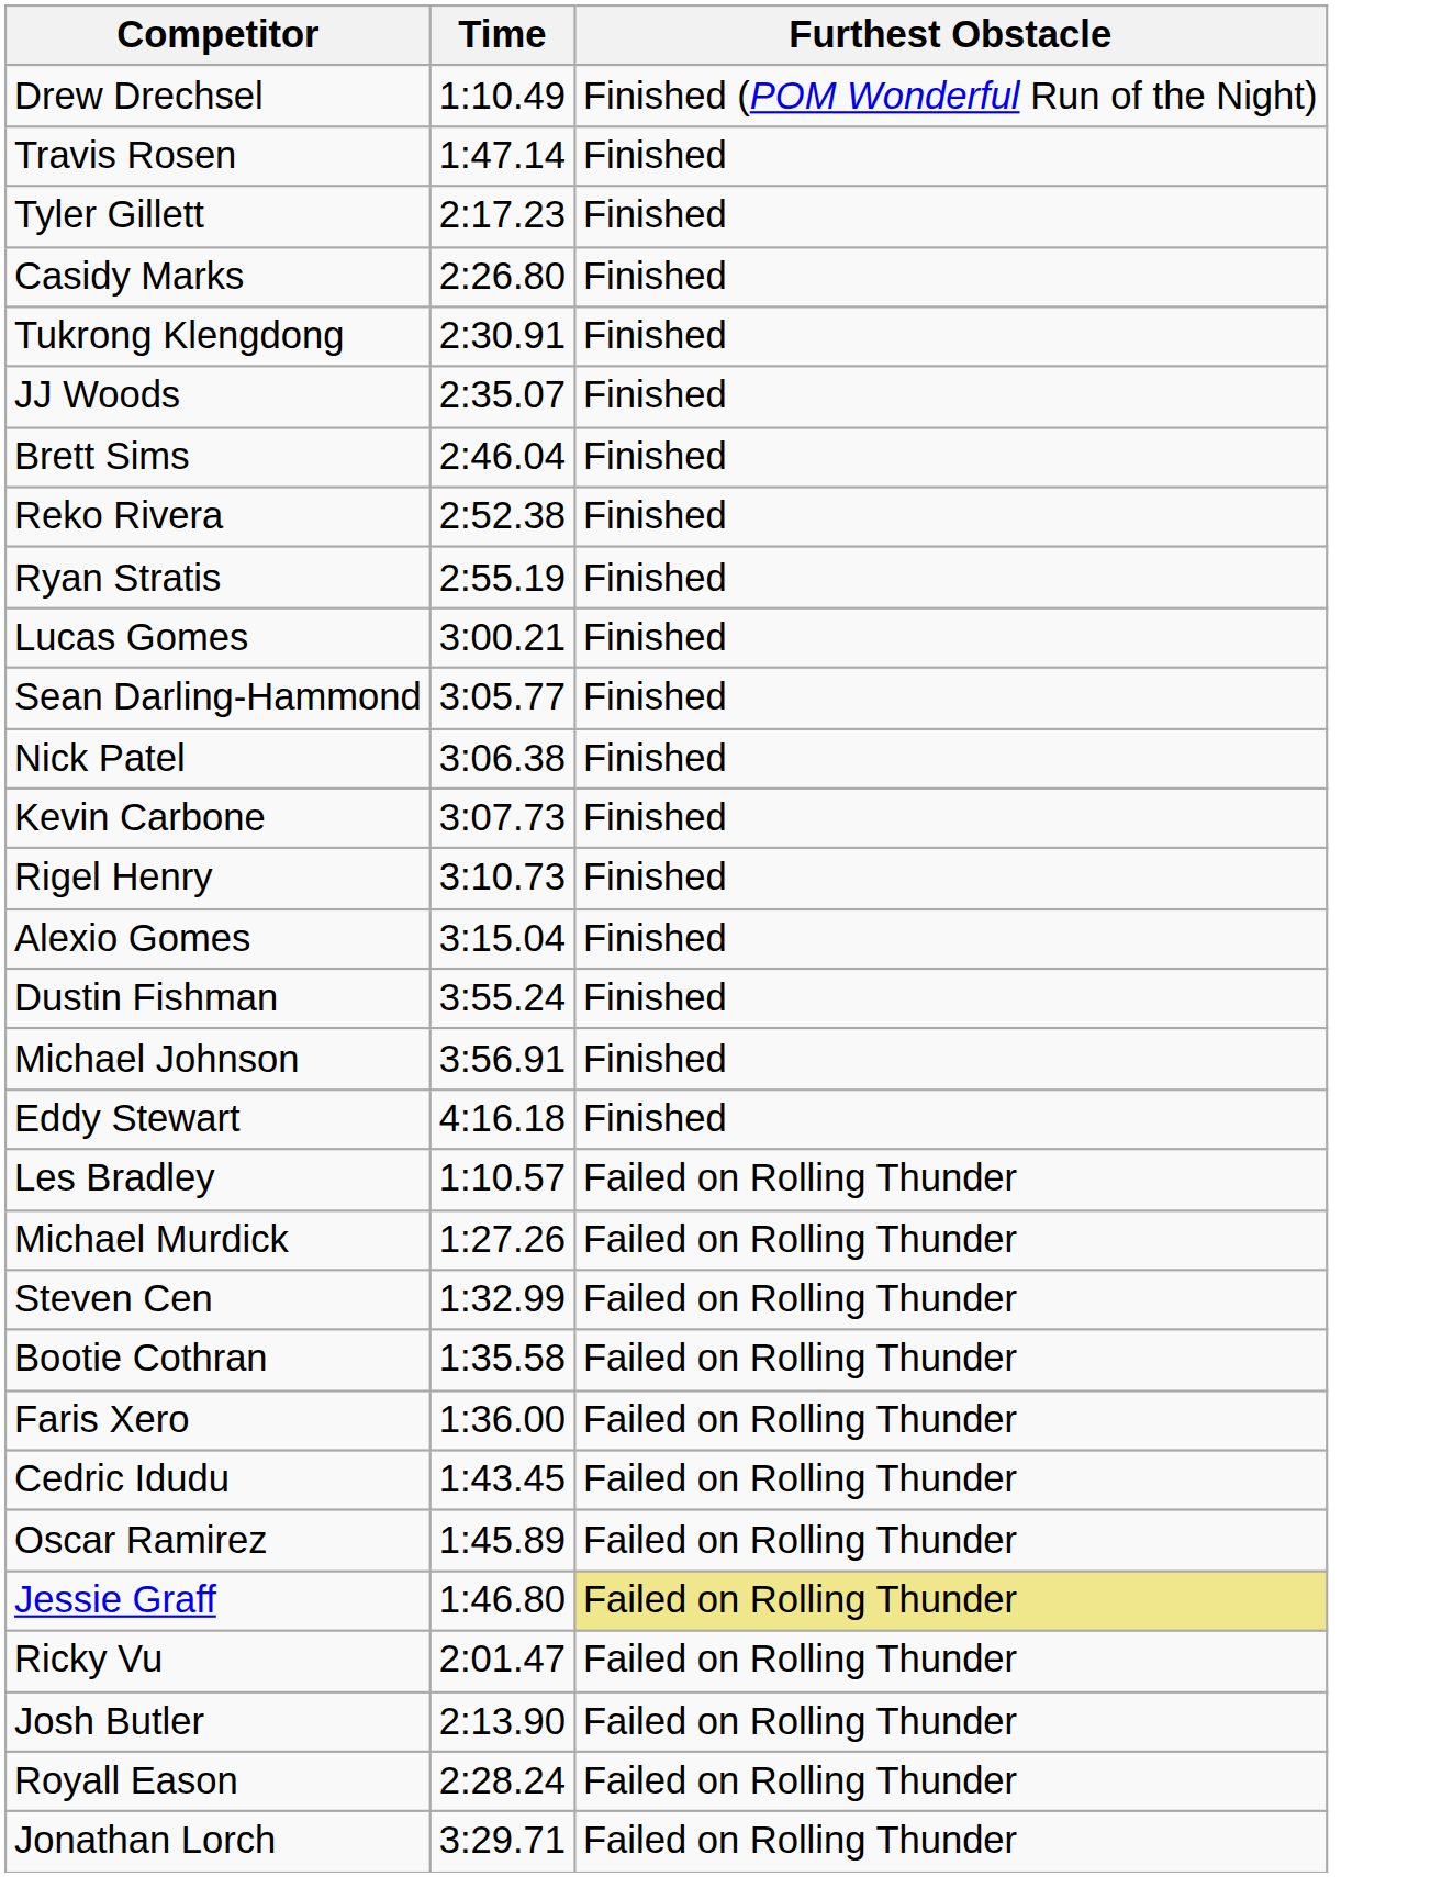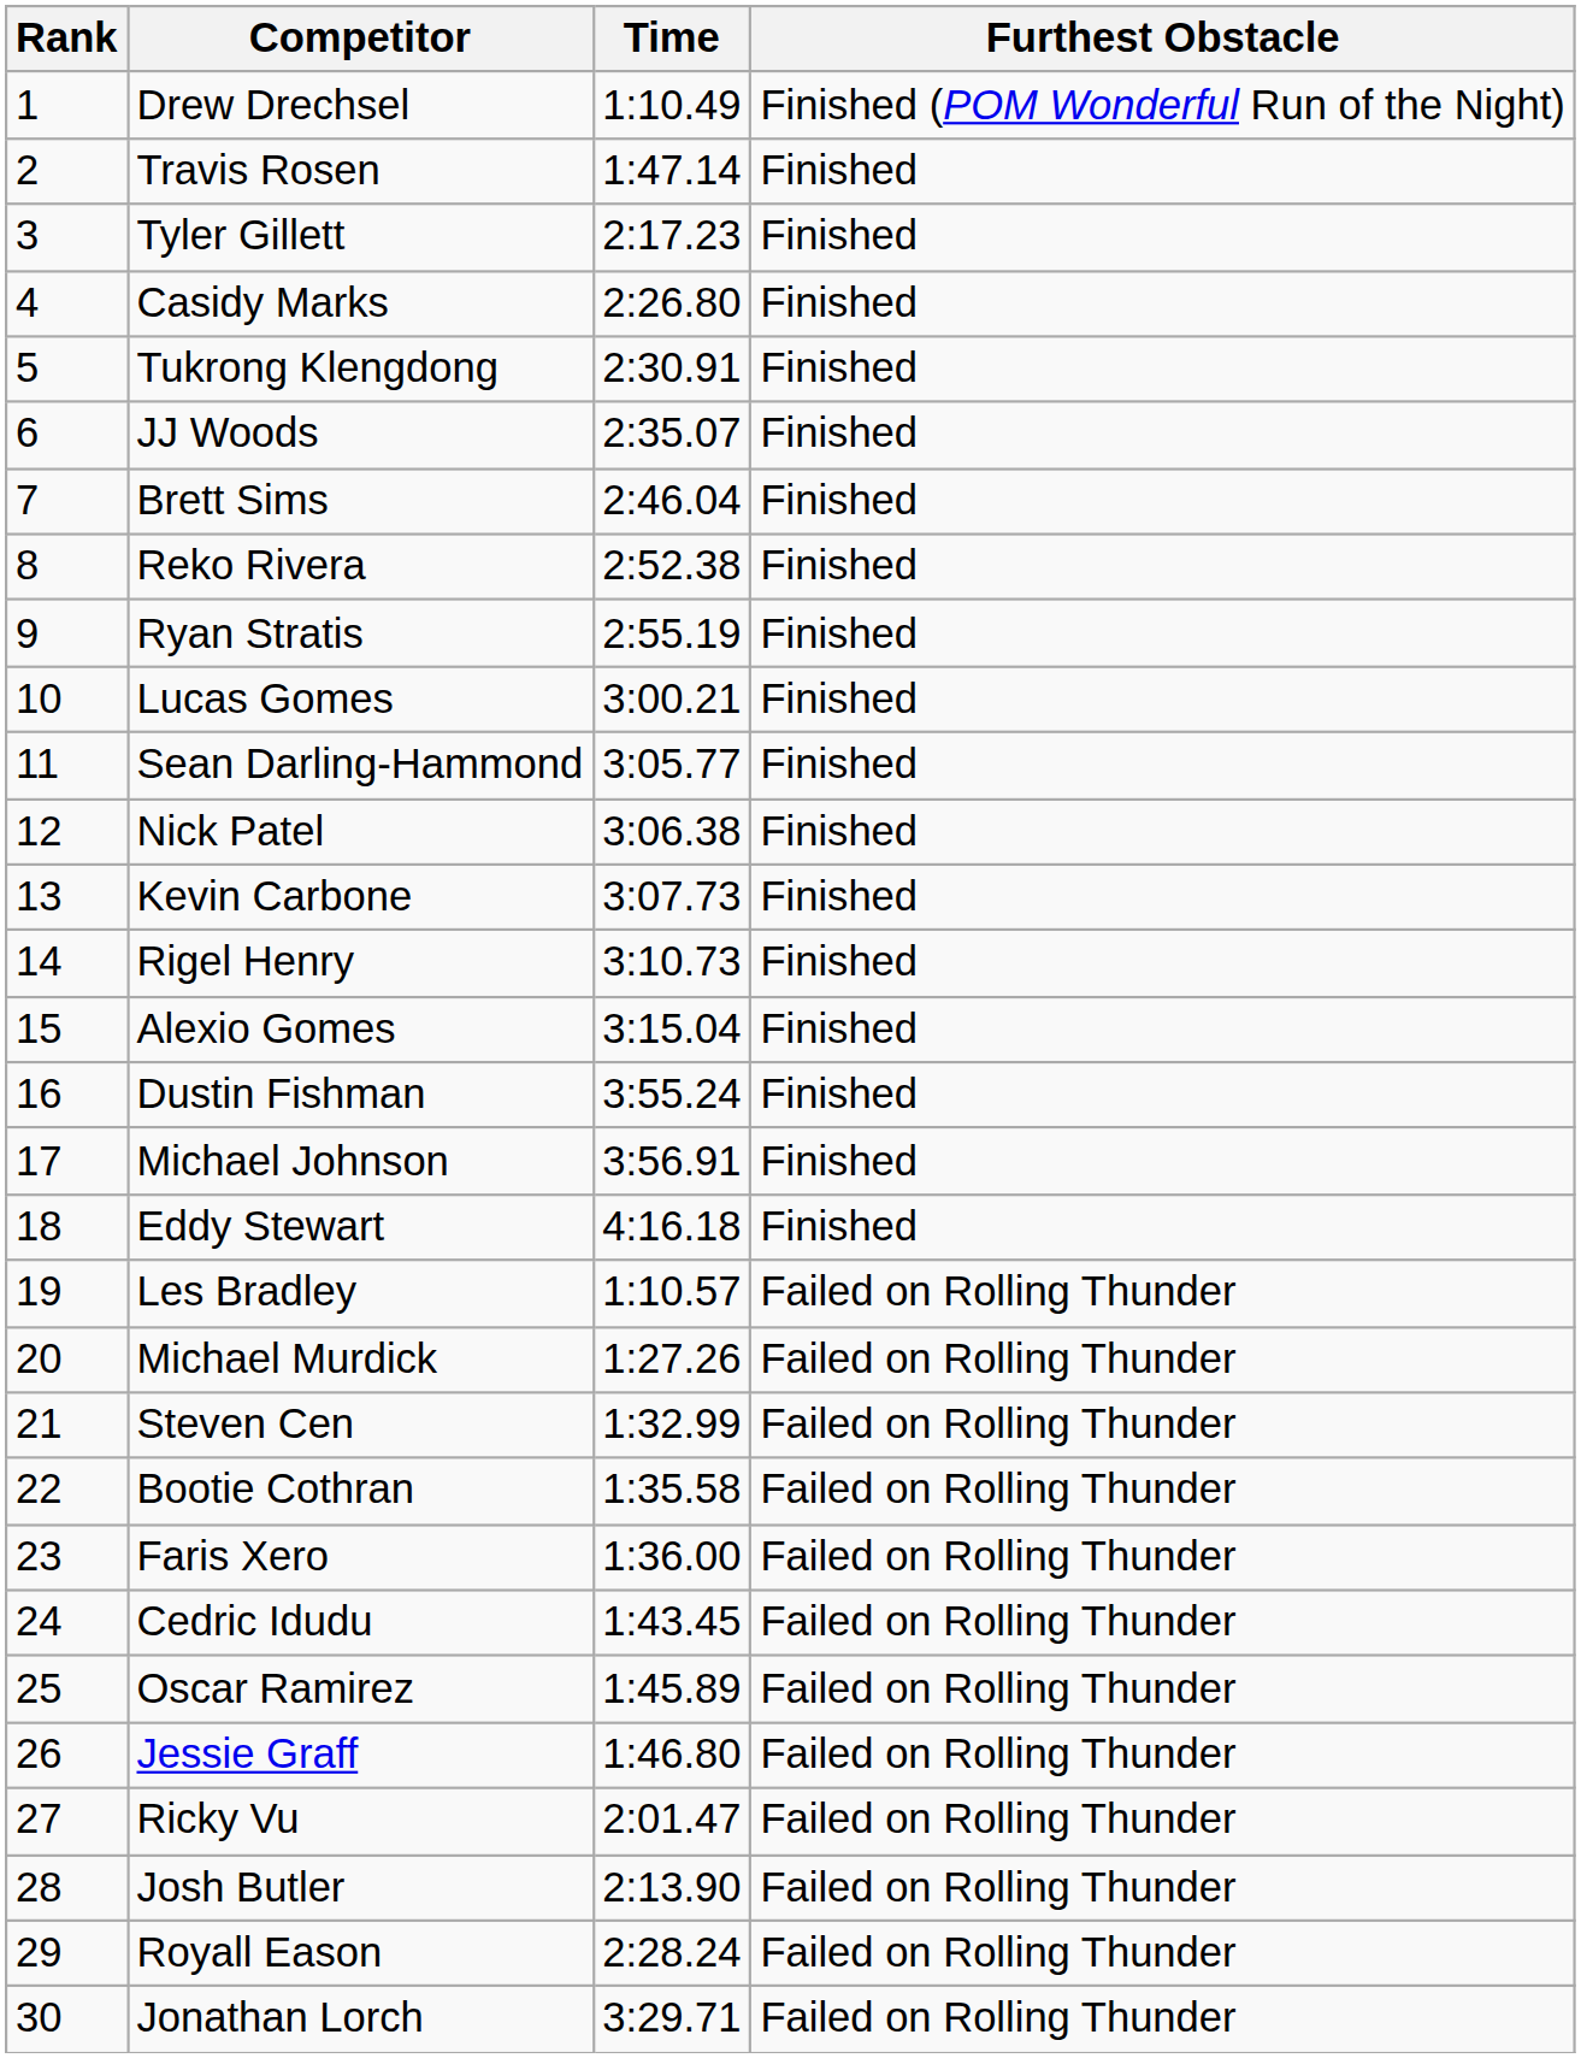+ column: Rank | 1 | 2 | 3 | 4 | 5 | 6 | 7 | 8 | 9 | 10 | 11 | 12 | 13 | 14 | 15 | 16 | 17 | 18 | 19 | 20 | 21 | 22 | 23 | 24 | 25 | 26 | 27 | 28 | 29 | 30
Jessie Graff | Furthest Obstacle: khaki background -> no background
